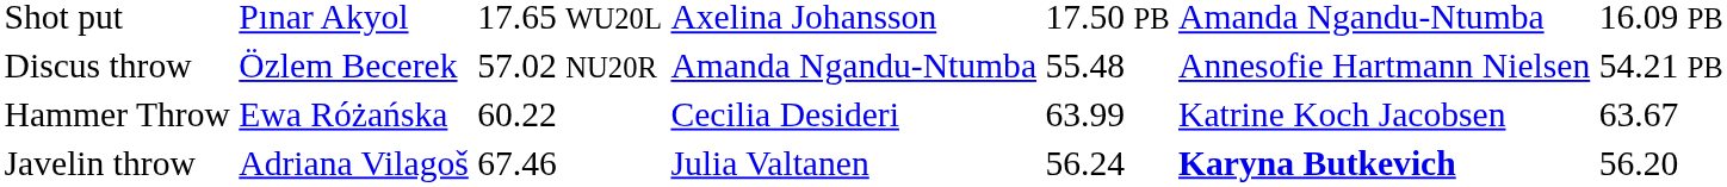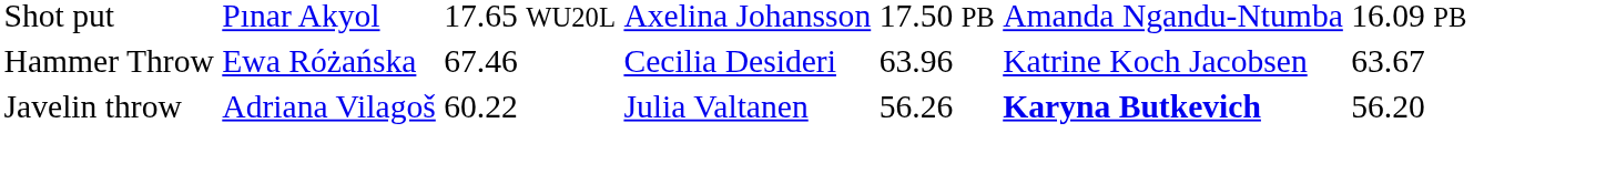- row: Discus throw | Özlem Becerek | 57.02 NU20R | Amanda Ngandu-Ntumba | 55.48 | Annesofie Hartmann Nielsen | 54.21 PB
Hammer Throw | column 3: 60.22 -> 67.46
Hammer Throw | column 5: 63.99 -> 63.96
Javelin throw | column 3: 67.46 -> 60.22
Javelin throw | column 5: 56.24 -> 56.26
